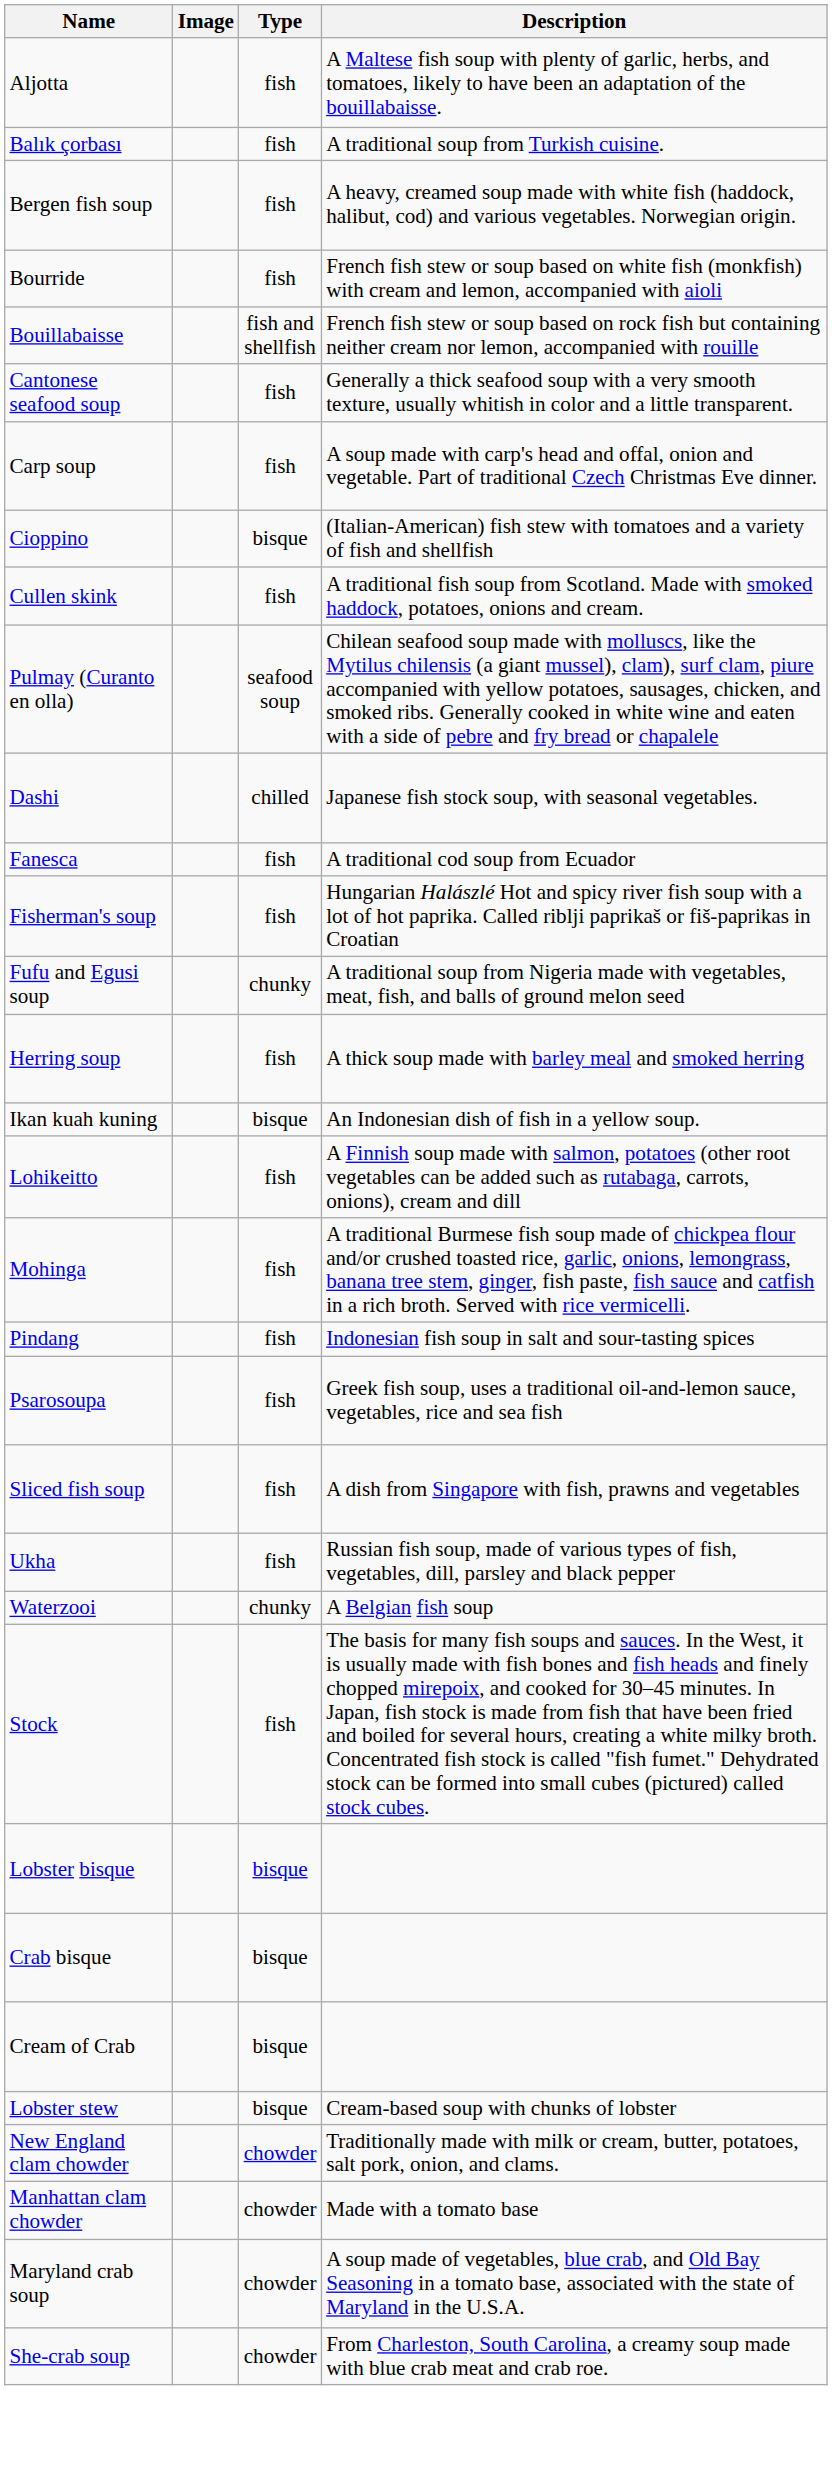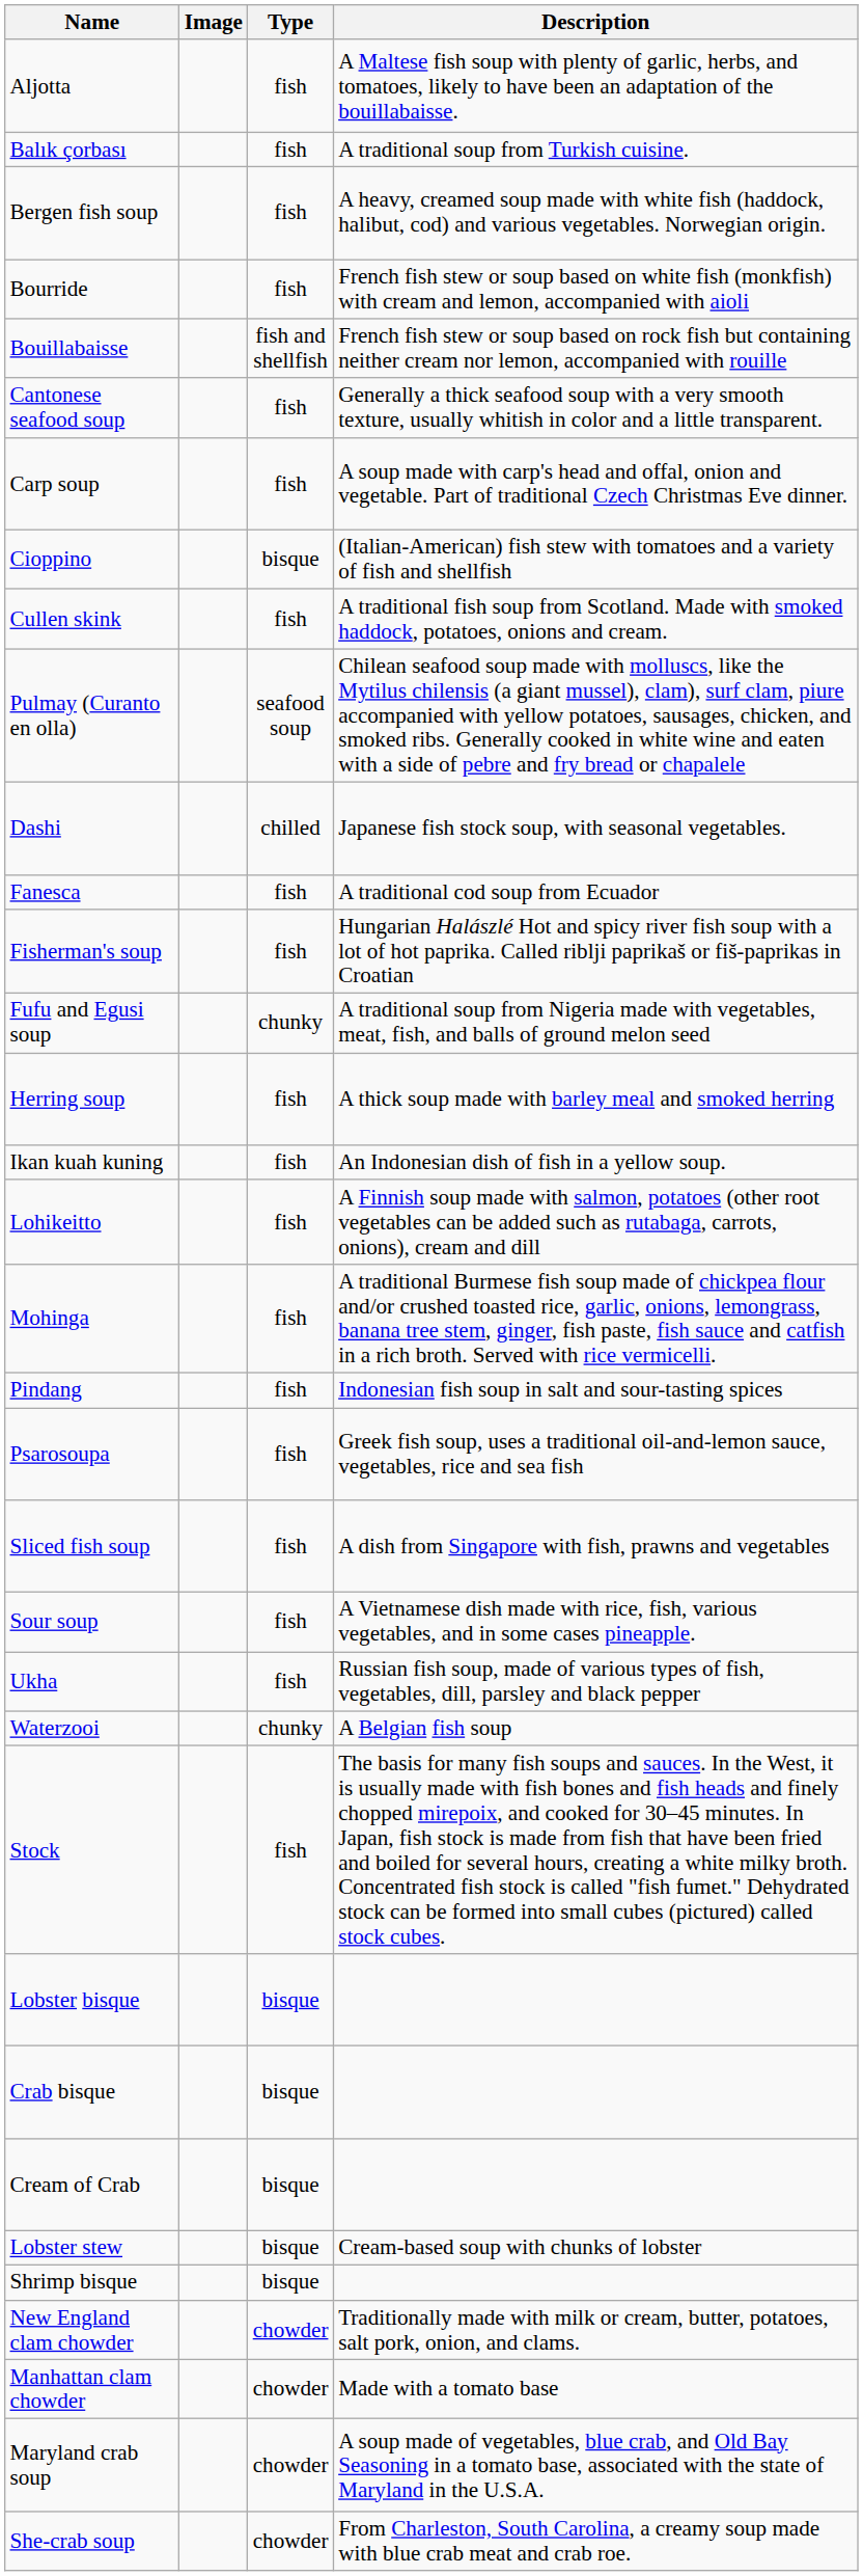Ikan kuah kuning | Type: bisque -> fish
+ row: Sour soup | fish | A Vietnamese dish made with rice, fish, various vegetables, and in some cases pineapple.
+ row: Shrimp bisque | bisque
